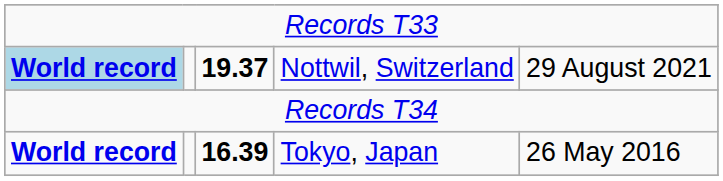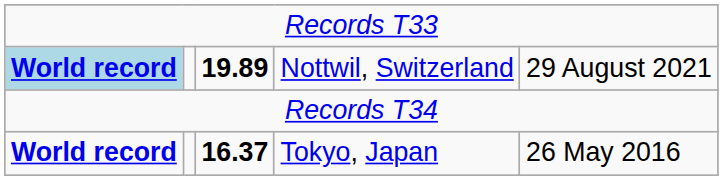Nottwil, Switzerland | column 3: 19.37 -> 19.89
Tokyo, Japan | column 3: 16.39 -> 16.37
